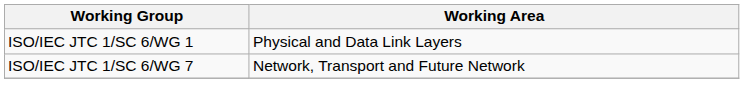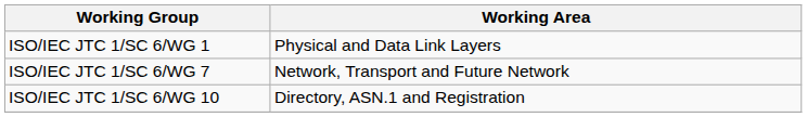+ row: ISO/IEC JTC 1/SC 6/WG 10 | Directory, ASN.1 and Registration
